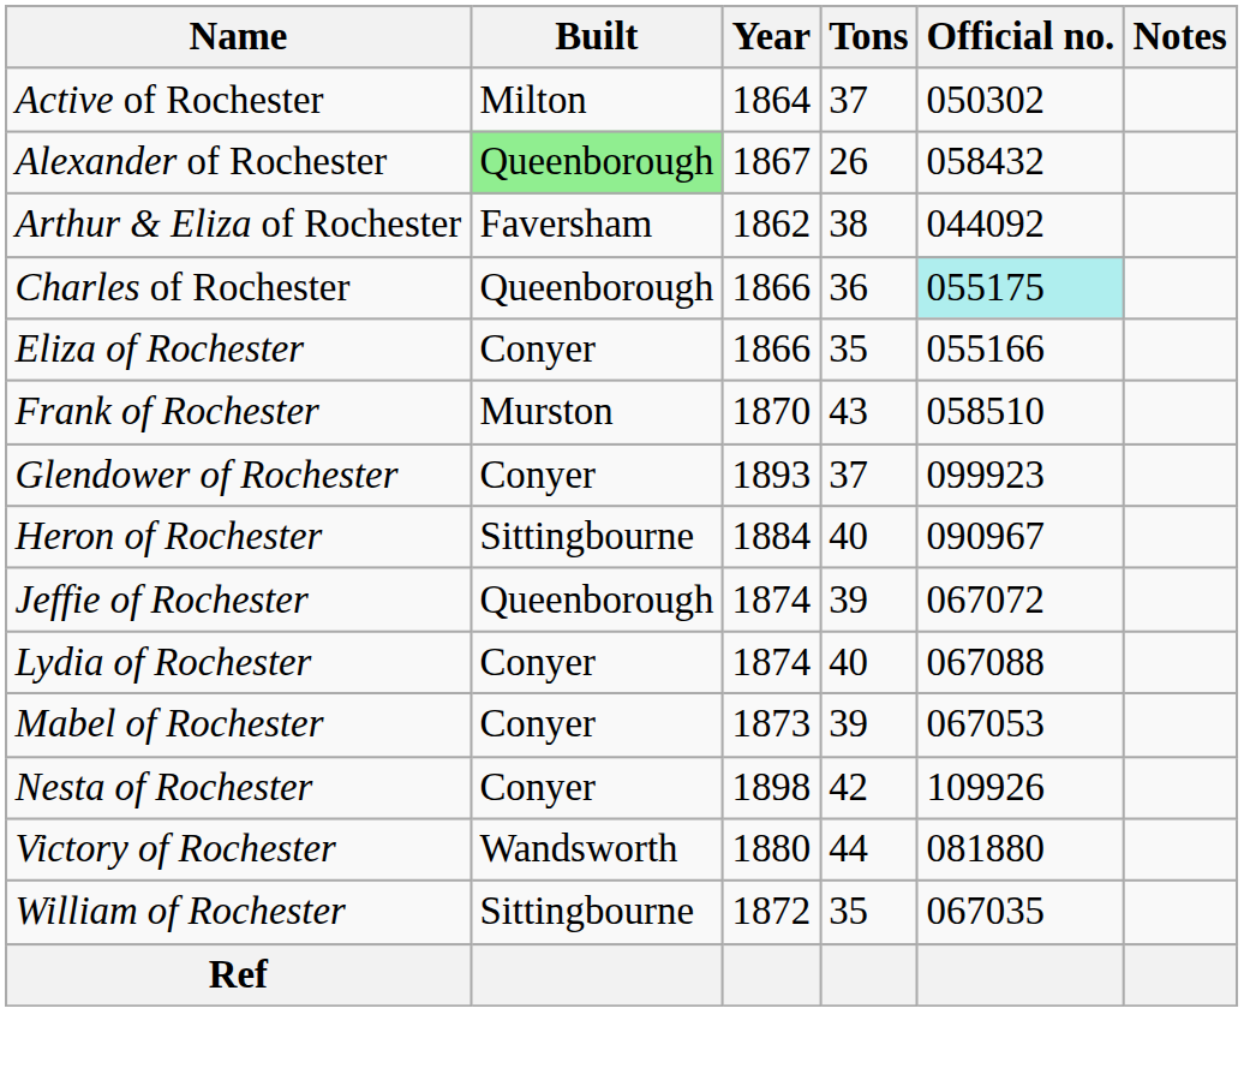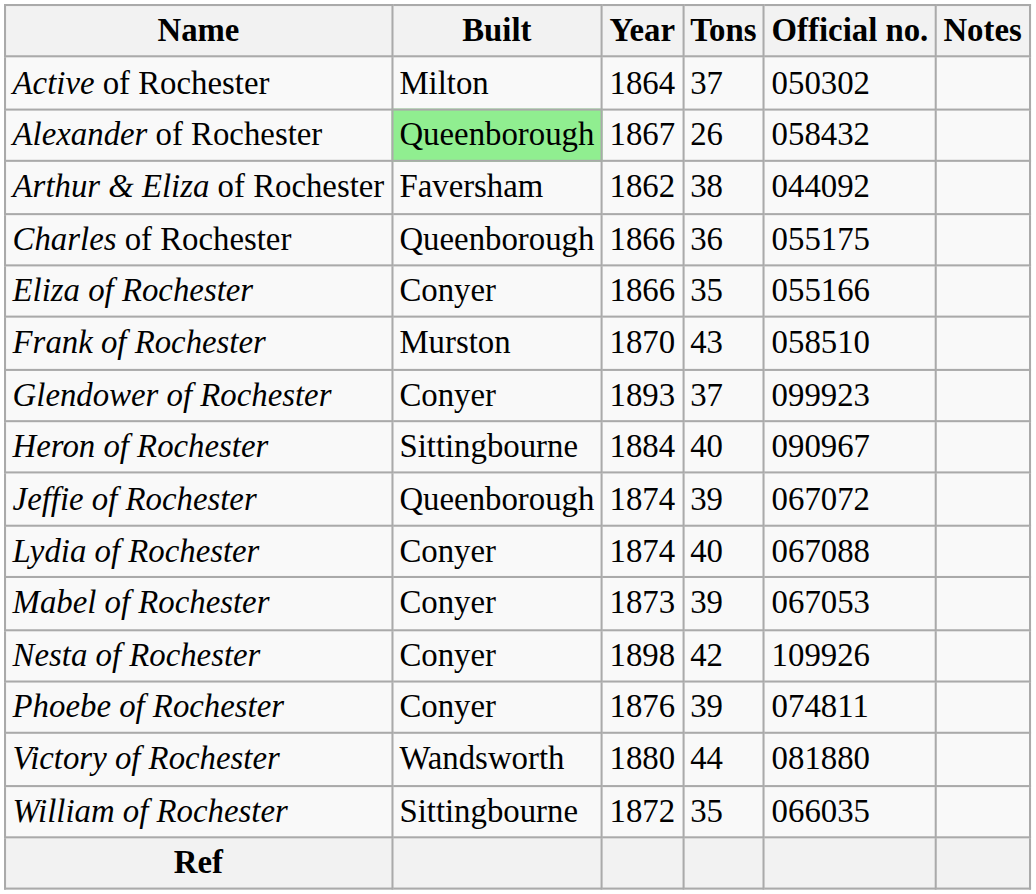Charles of Rochester | Official no.: paleturquoise background -> no background
+ row: Phoebe of Rochester | Conyer | 1876 | 39 | 074811
William of Rochester | Official no.: 067035 -> 066035
